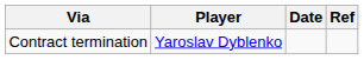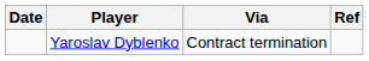columns swapped: Date <-> Via
